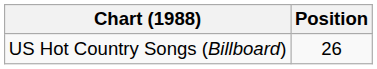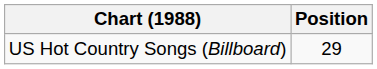US Hot Country Songs (Billboard) | Position: 26 -> 29
